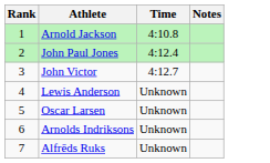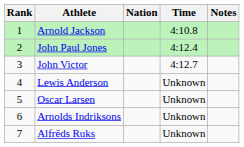+ column: Nation
